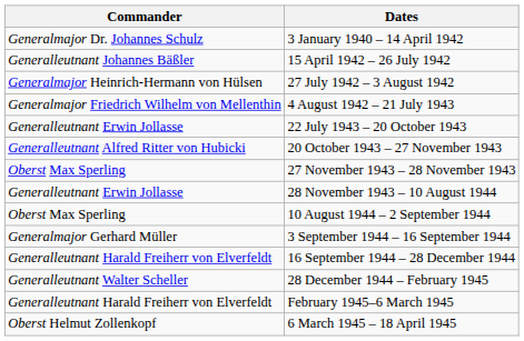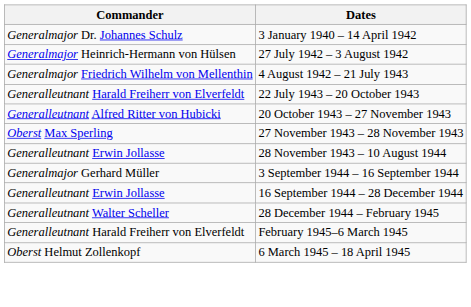- row: Generalleutnant Johannes Bäßler | 15 April 1942 – 26 July 1942
22 July 1943 – 20 October 1943 | Commander: Generalleutnant Erwin Jollasse -> Generalleutnant Harald Freiherr von Elverfeldt
- row: Oberst Max Sperling | 10 August 1944 – 2 September 1944
16 September 1944 – 28 December 1944 | Commander: Generalleutnant Harald Freiherr von Elverfeldt -> Generalleutnant Erwin Jollasse
